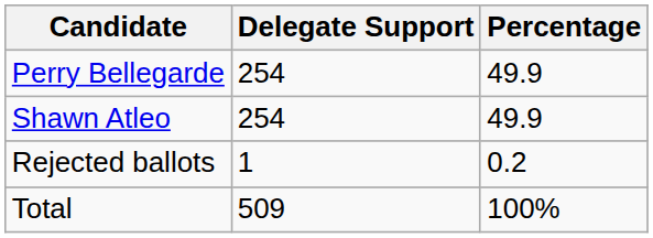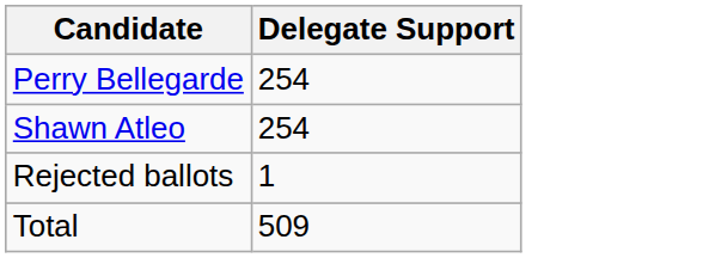- column: Percentage | 49.9 | 49.9 | 0.2 | 100%
